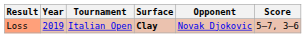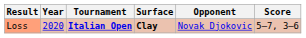Loss | Year: 2019 -> 2020
Loss | Tournament: normal -> bold
